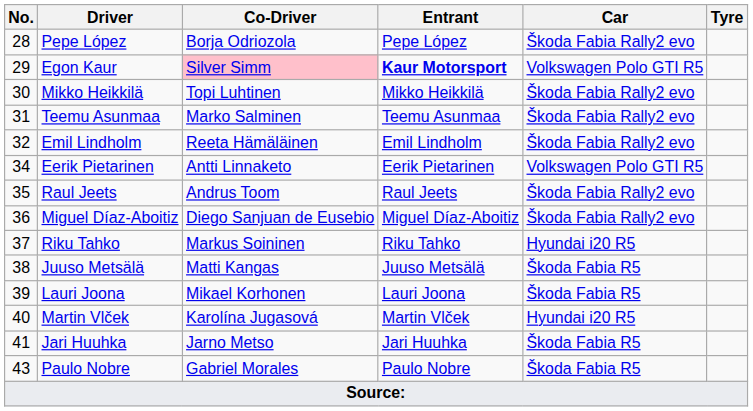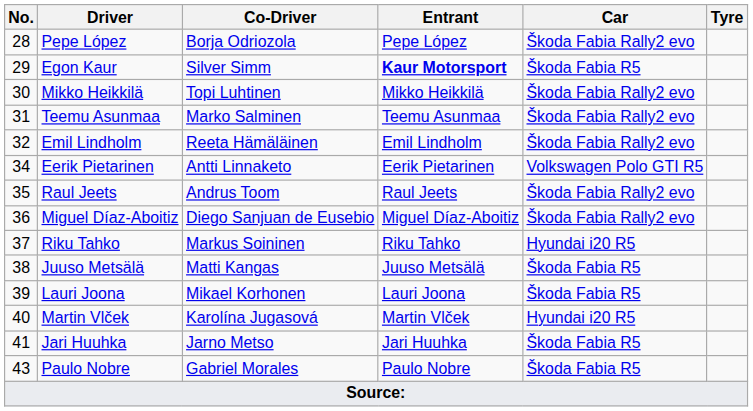Egon Kaur | Co-Driver: pink background -> no background
Egon Kaur | Car: Volkswagen Polo GTI R5 -> Škoda Fabia R5
